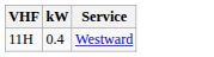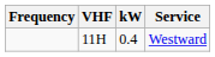+ column: Frequency
